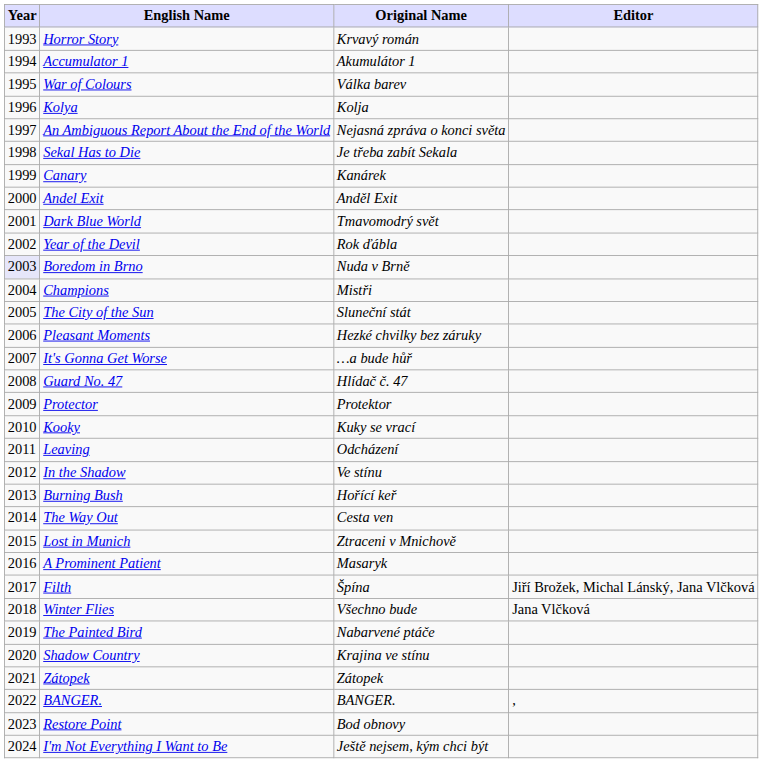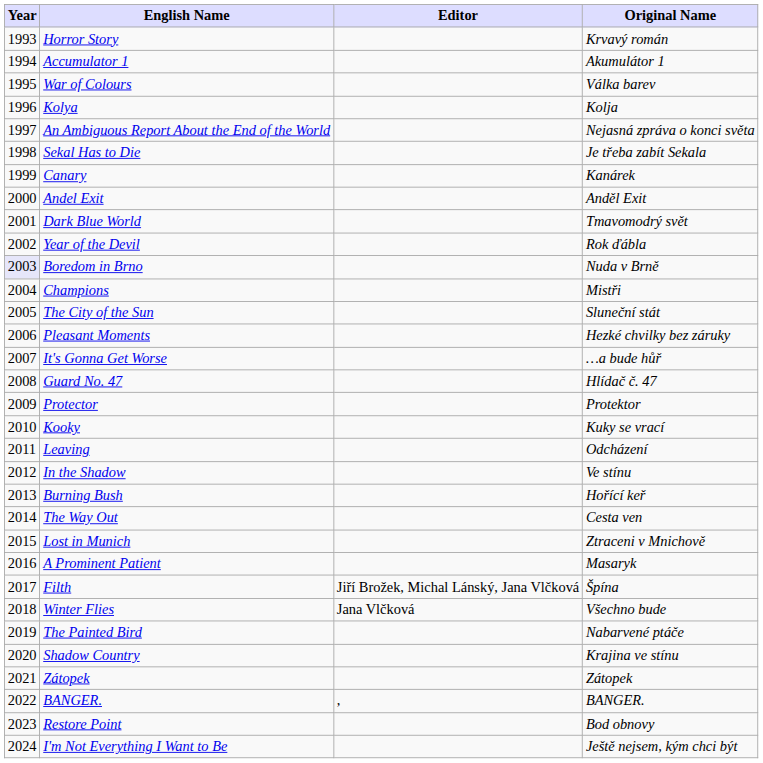columns swapped: Original Name <-> Editor
